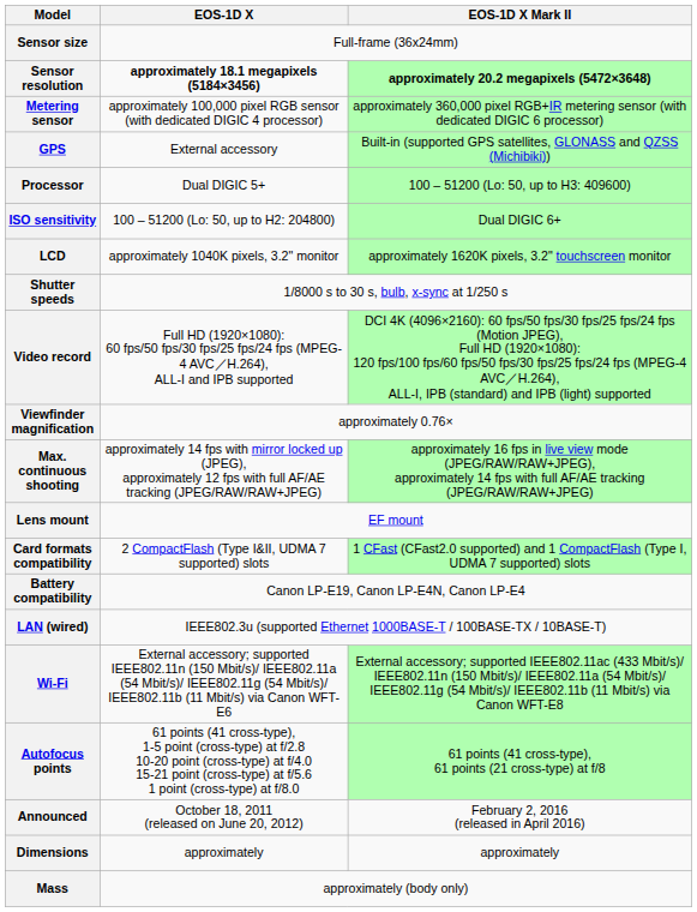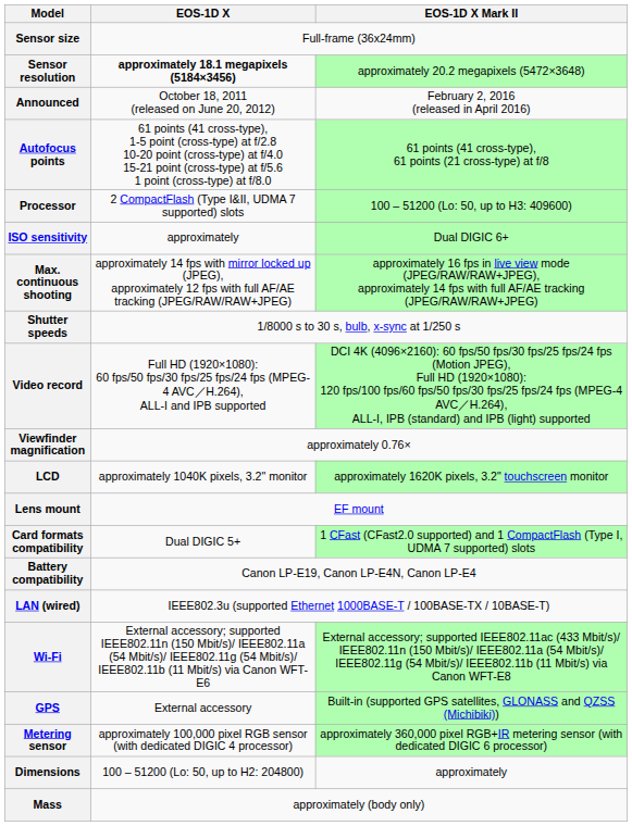Sensor resolution | EOS-1D X Mark II: bold -> normal
rows swapped: Metering sensor <-> Announced
rows swapped: Autofocus points <-> GPS
Processor | EOS-1D X: Dual DIGIC 5+ -> 2 CompactFlash (Type I&II, UDMA 7 supported) slots
ISO sensitivity | EOS-1D X: 100 – 51200 (Lo: 50, up to H2: 204800) -> approximately
rows swapped: Max. continuous shooting <-> LCD
Card formats compatibility | EOS-1D X: 2 CompactFlash (Type I&II, UDMA 7 supported) slots -> Dual DIGIC 5+
Dimensions | EOS-1D X: approximately -> 100 – 51200 (Lo: 50, up to H2: 204800)
